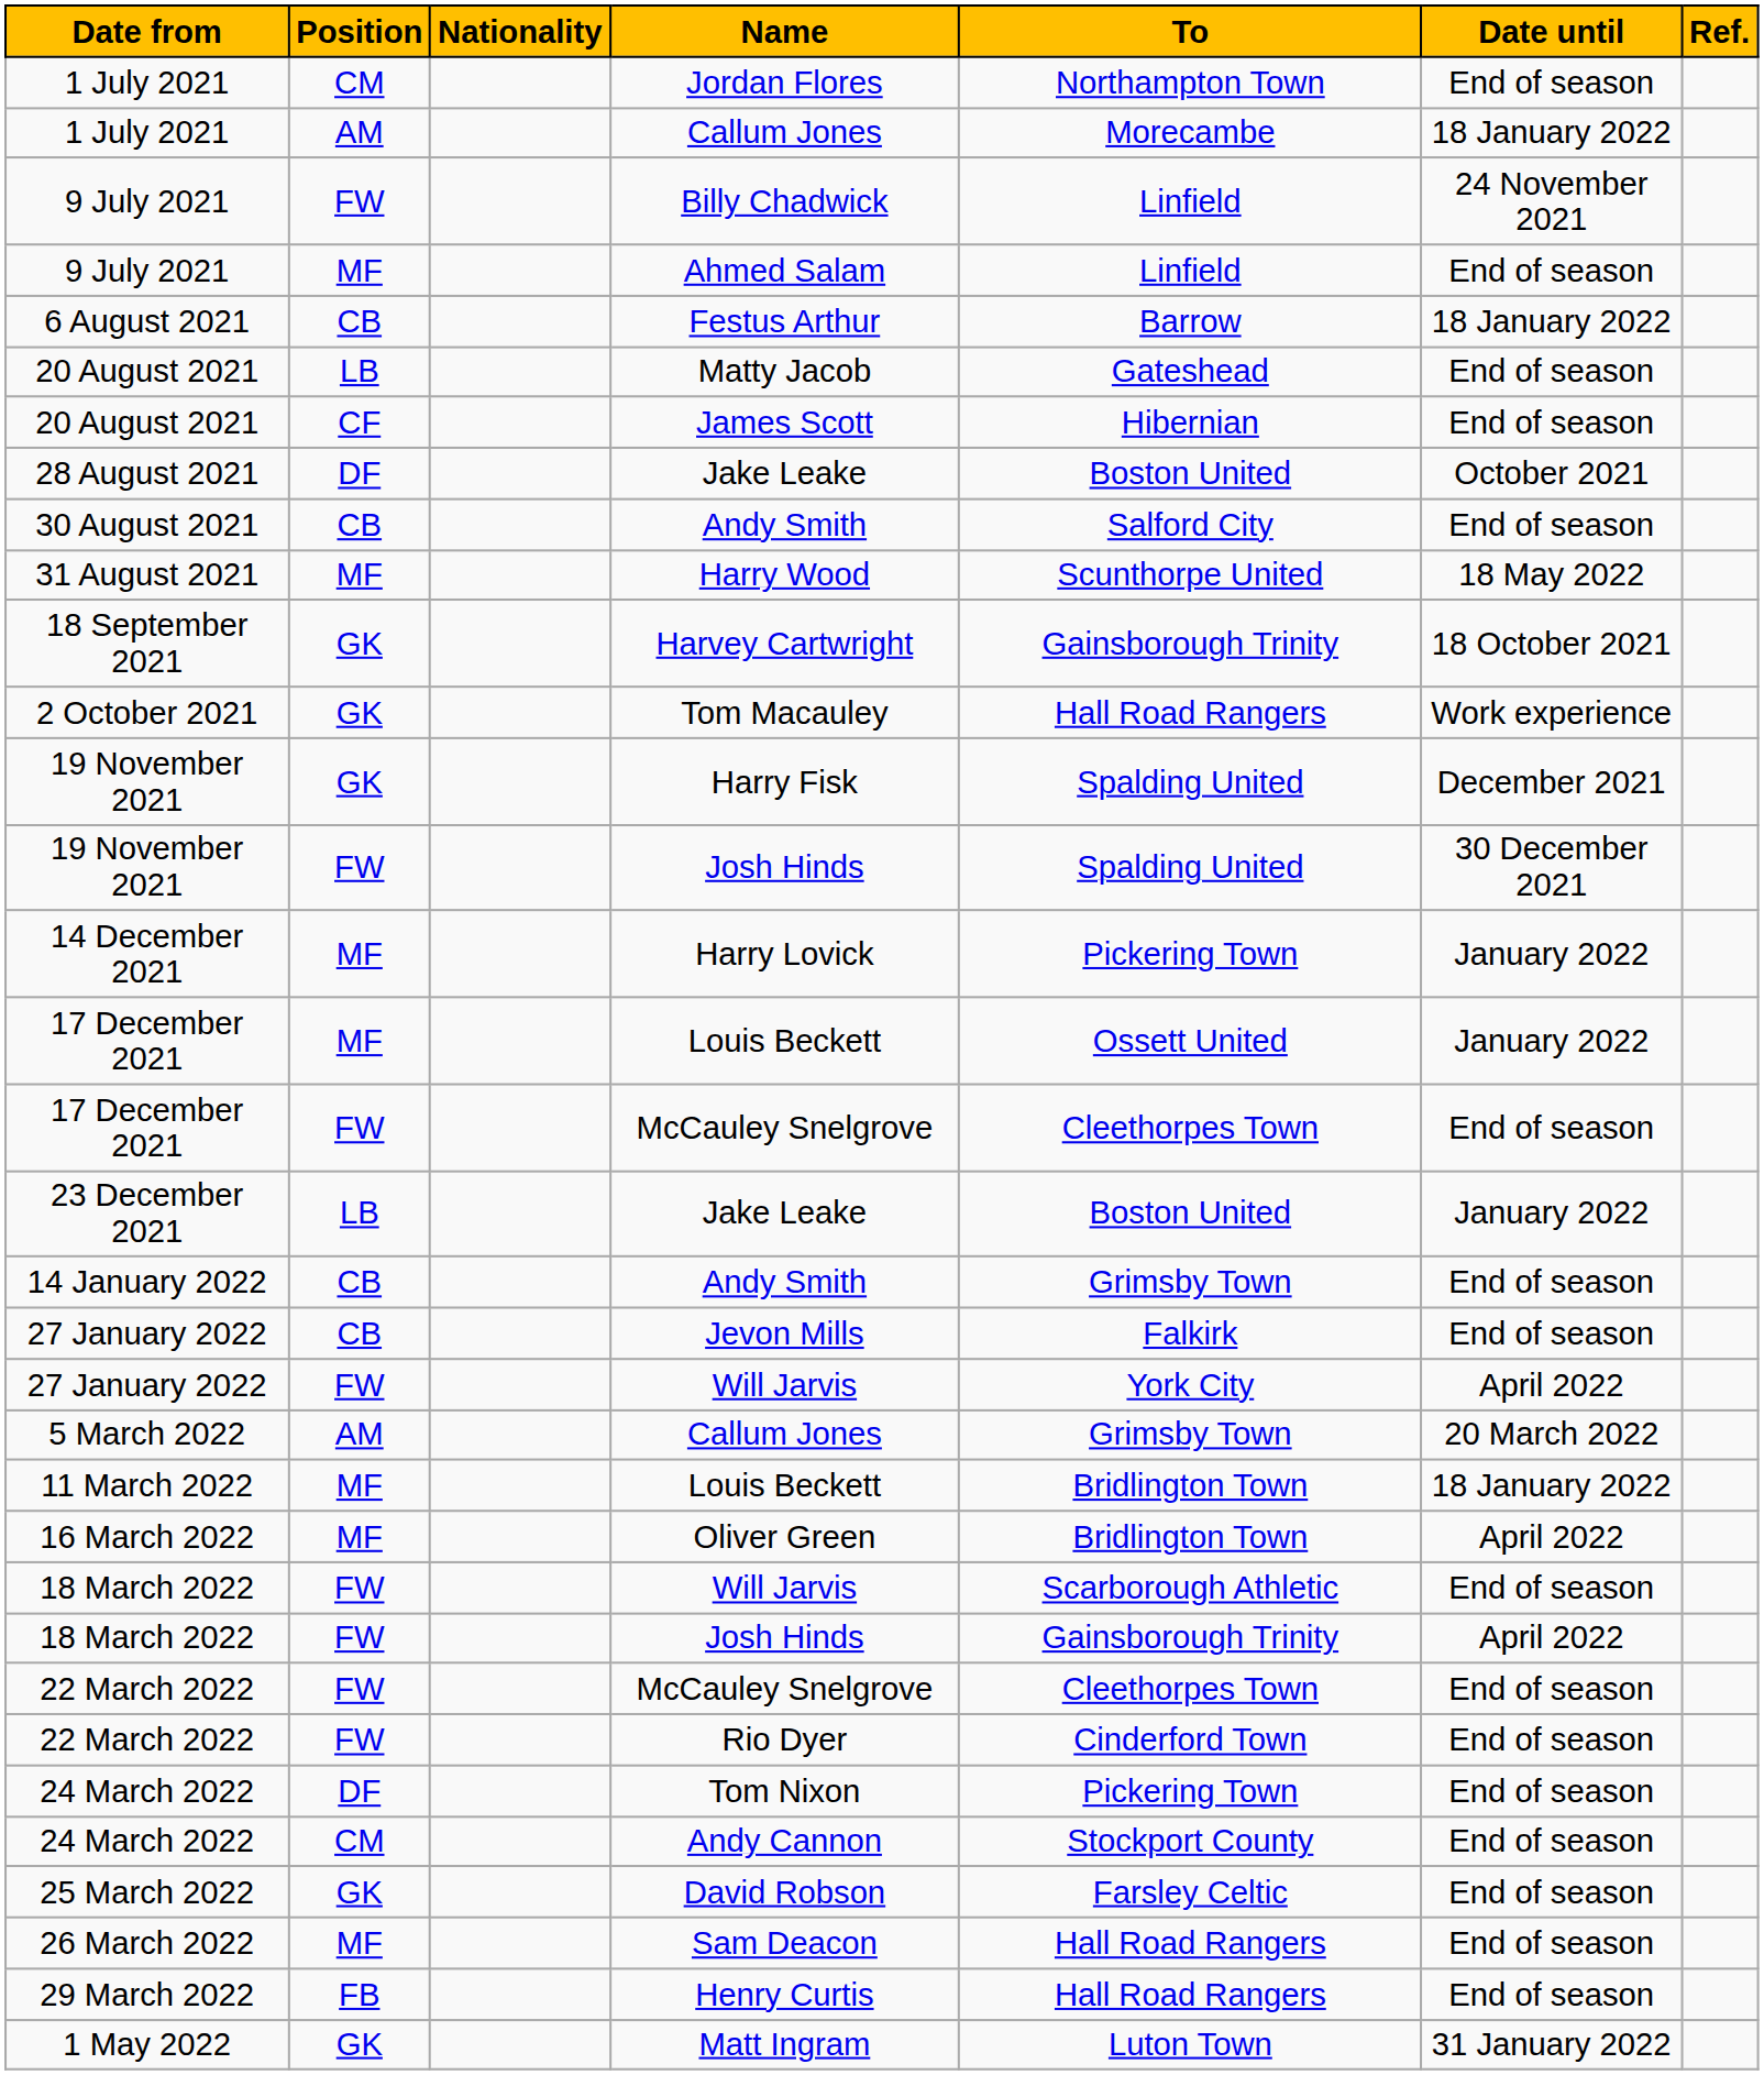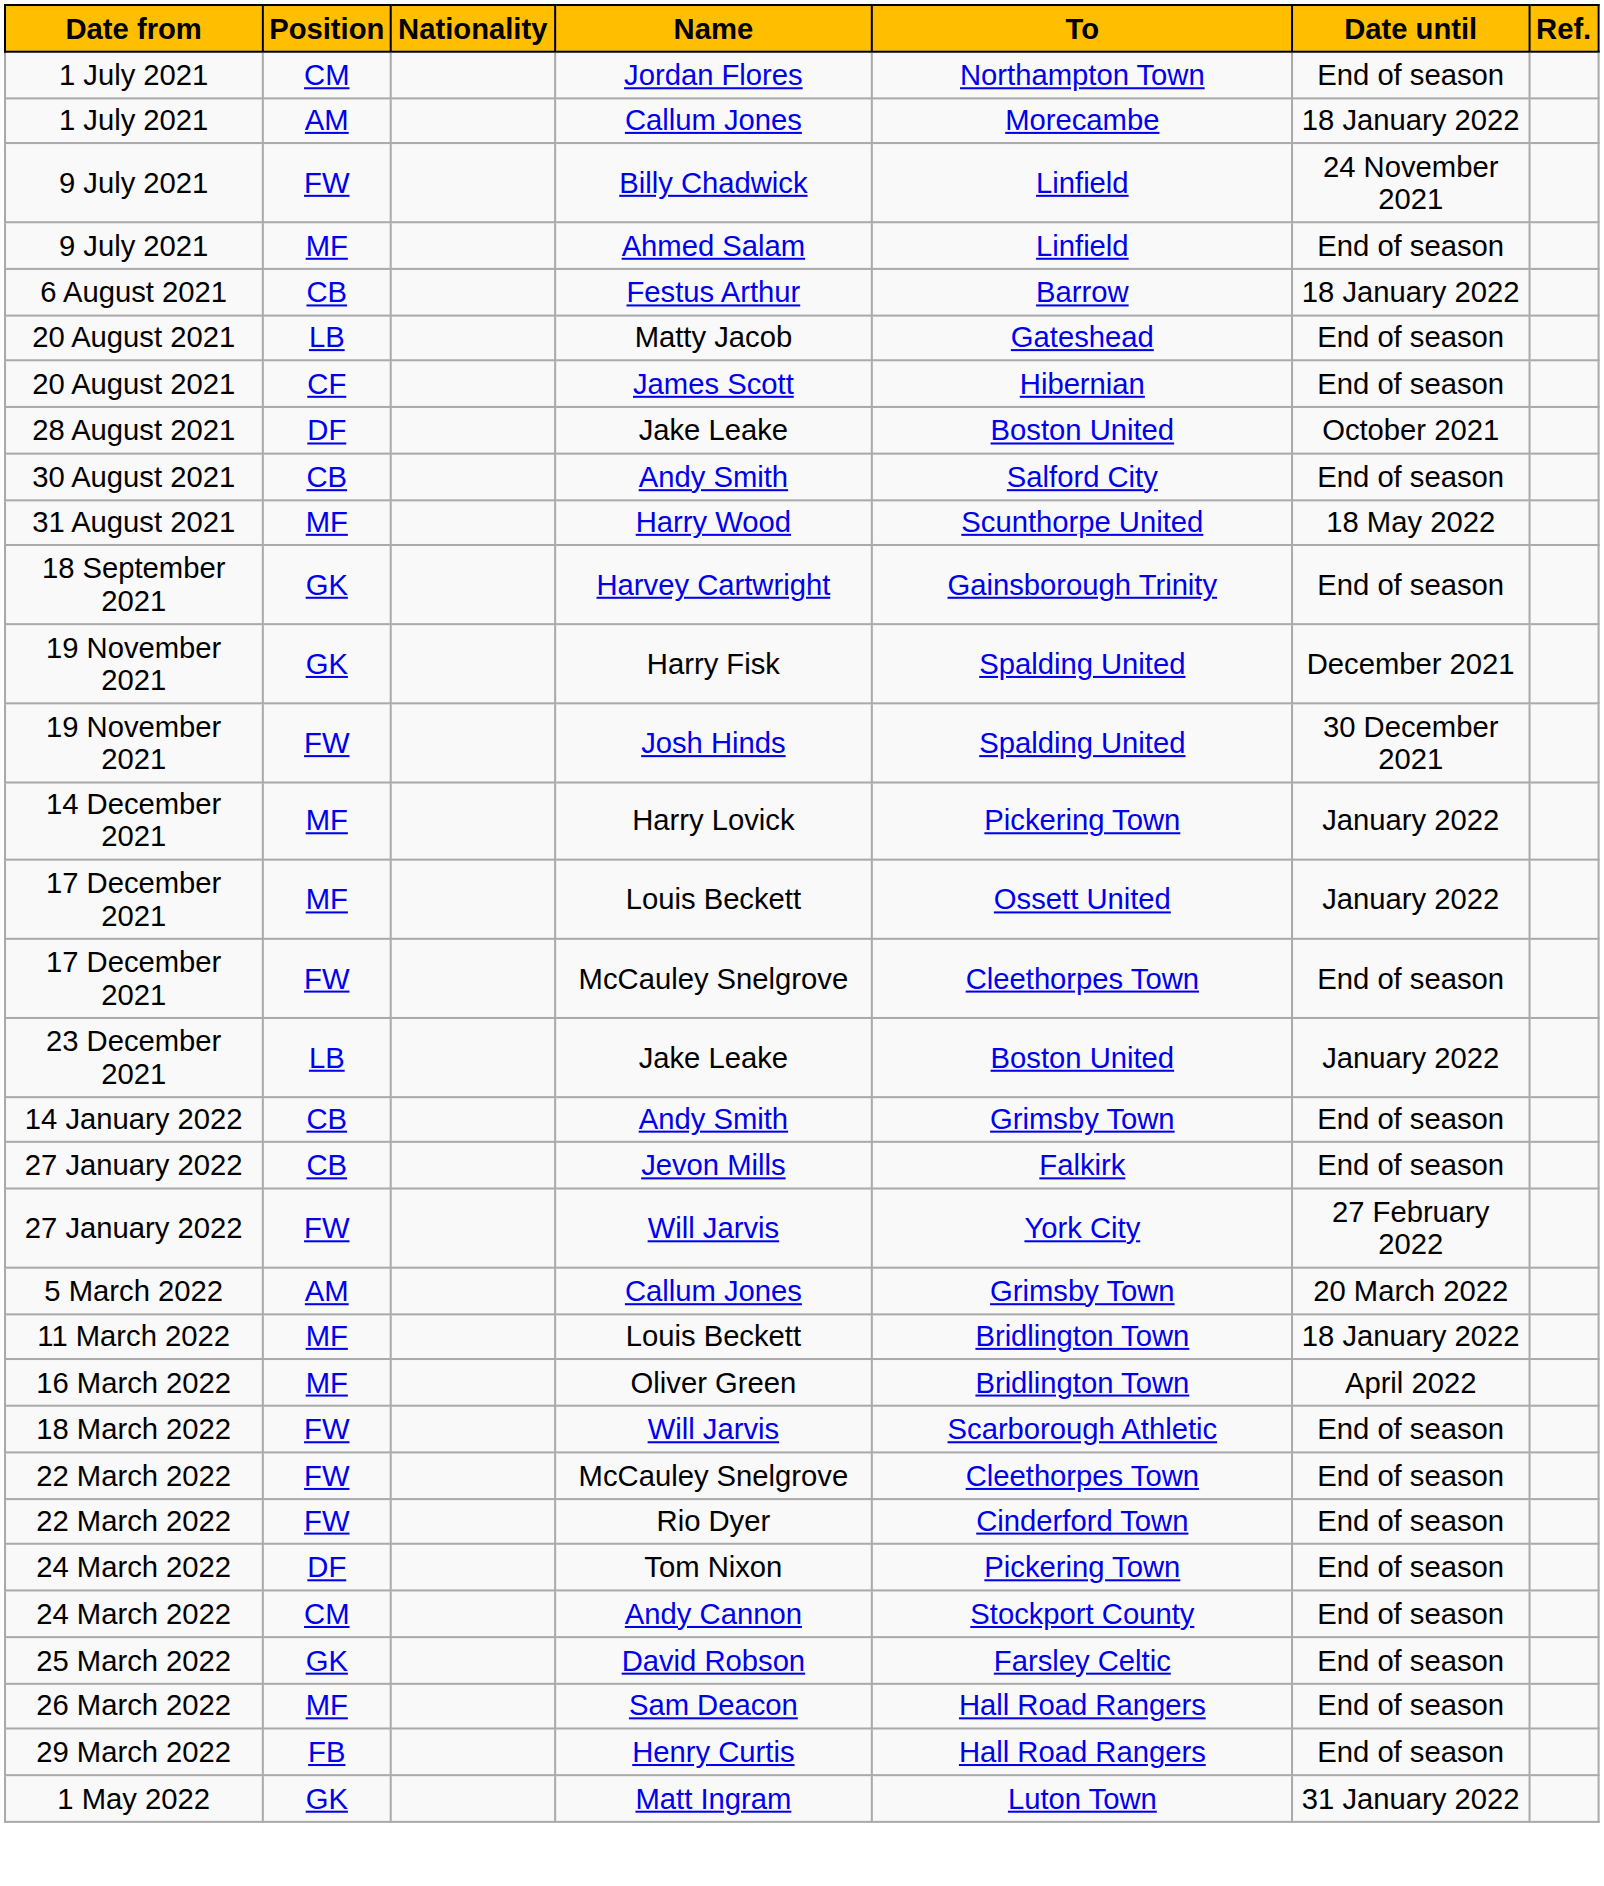Harvey Cartwright | Date until: 18 October 2021 -> End of season
- row: 2 October 2021 | GK | Tom Macauley | Hall Road Rangers | Work experience
27 January 2022 / Will Jarvis | Date until: April 2022 -> 27 February 2022
- row: 18 March 2022 | FW | Josh Hinds | Gainsborough Trinity | April 2022
